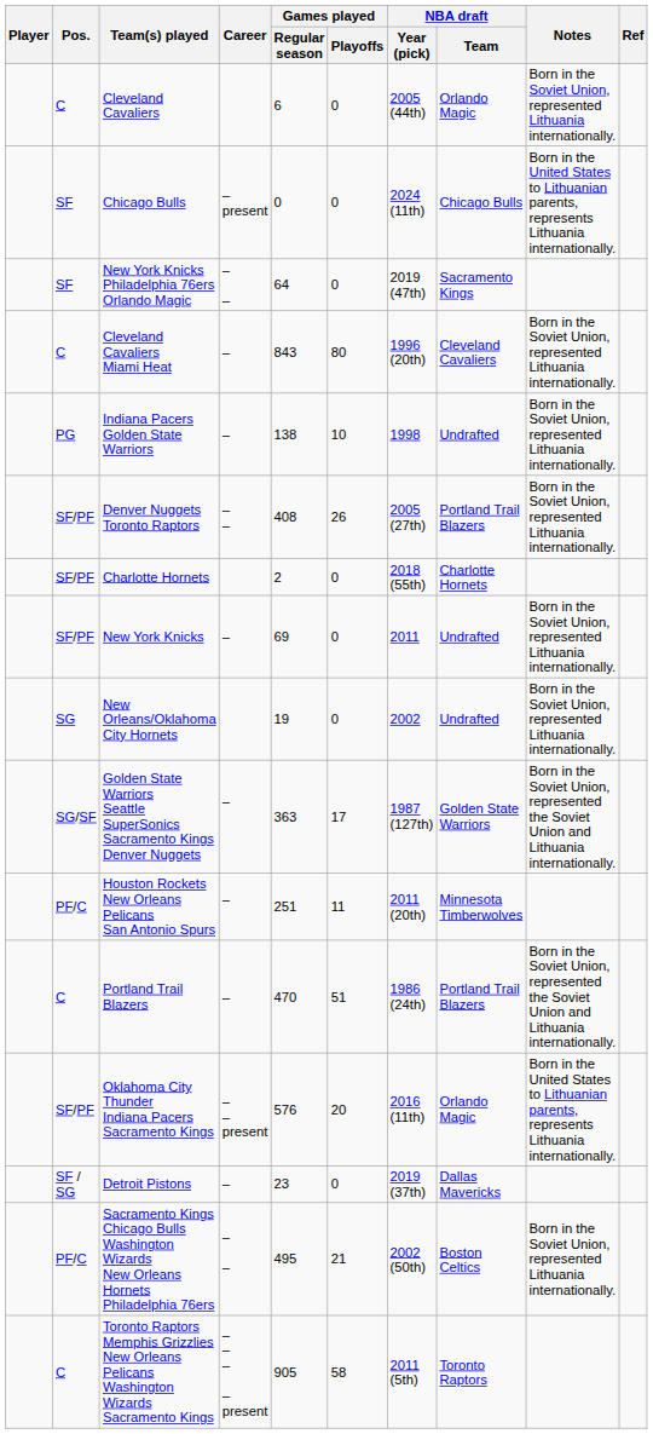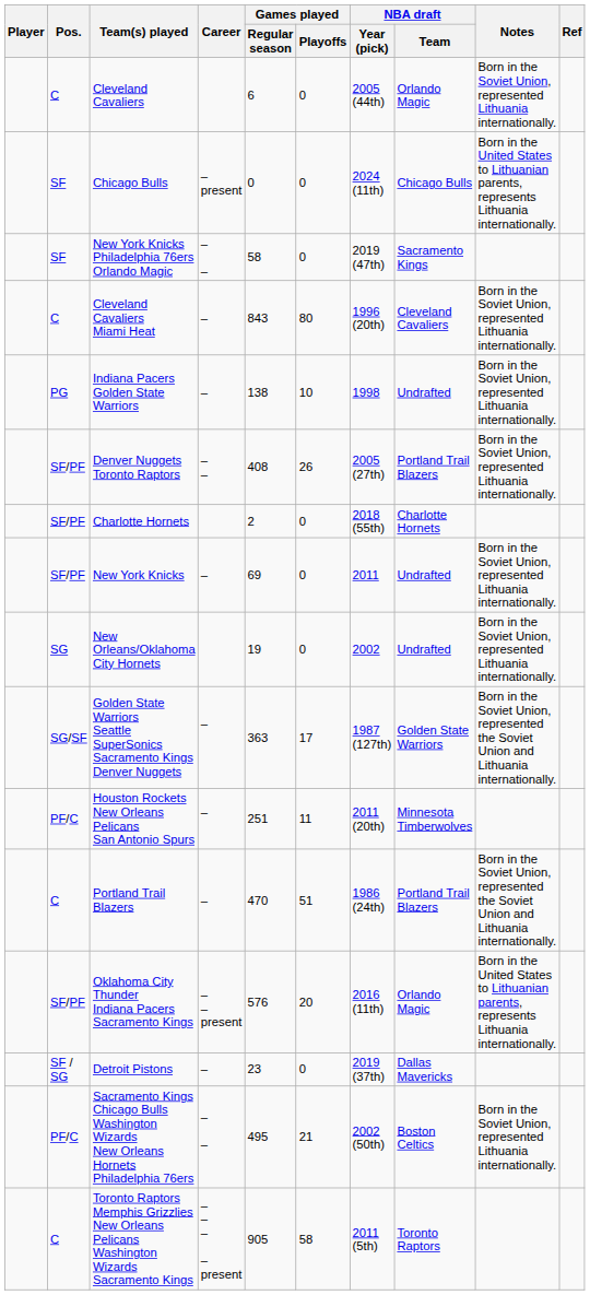New York Knicks Philadelphia 76ers Orlando Magic | Games played / Regular season: 64 -> 58
